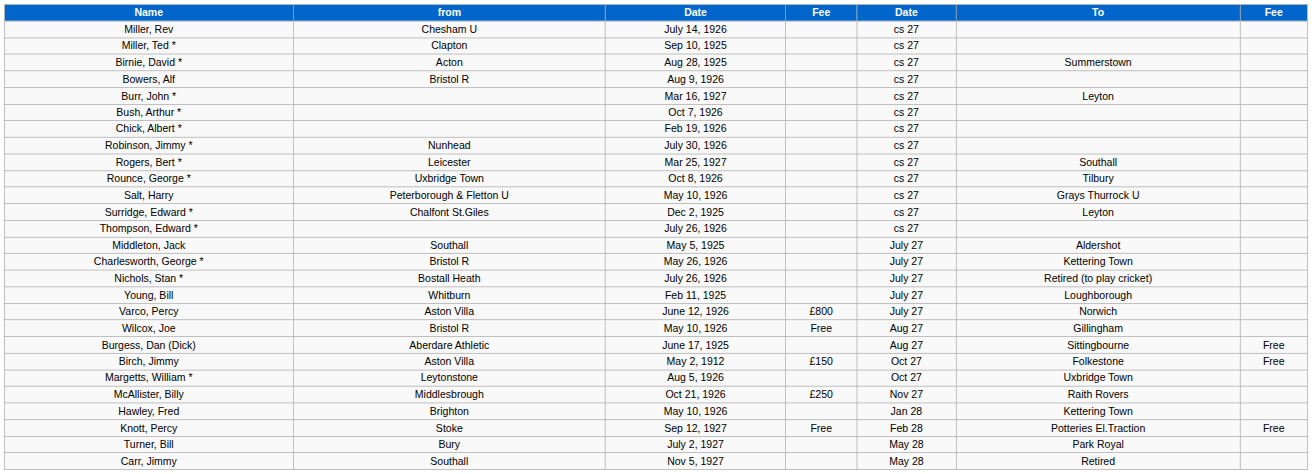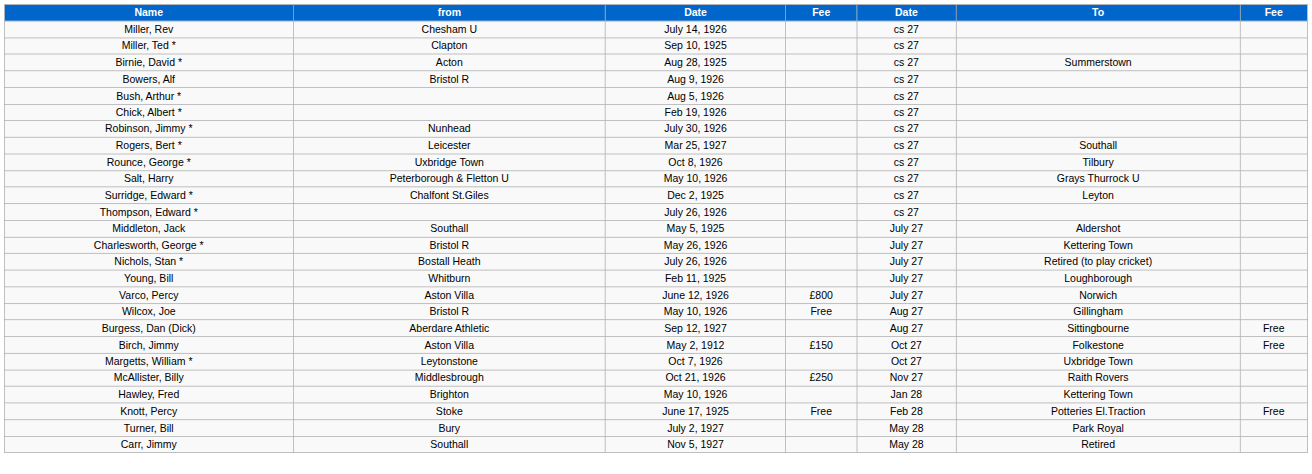- row: Burr, John * | Mar 16, 1927 | cs 27 | Leyton
Bush, Arthur * | column 3: Oct 7, 1926 -> Aug 5, 1926
Burgess, Dan (Dick) | column 3: June 17, 1925 -> Sep 12, 1927
Margetts, William * | column 3: Aug 5, 1926 -> Oct 7, 1926
Knott, Percy | column 3: Sep 12, 1927 -> June 17, 1925
